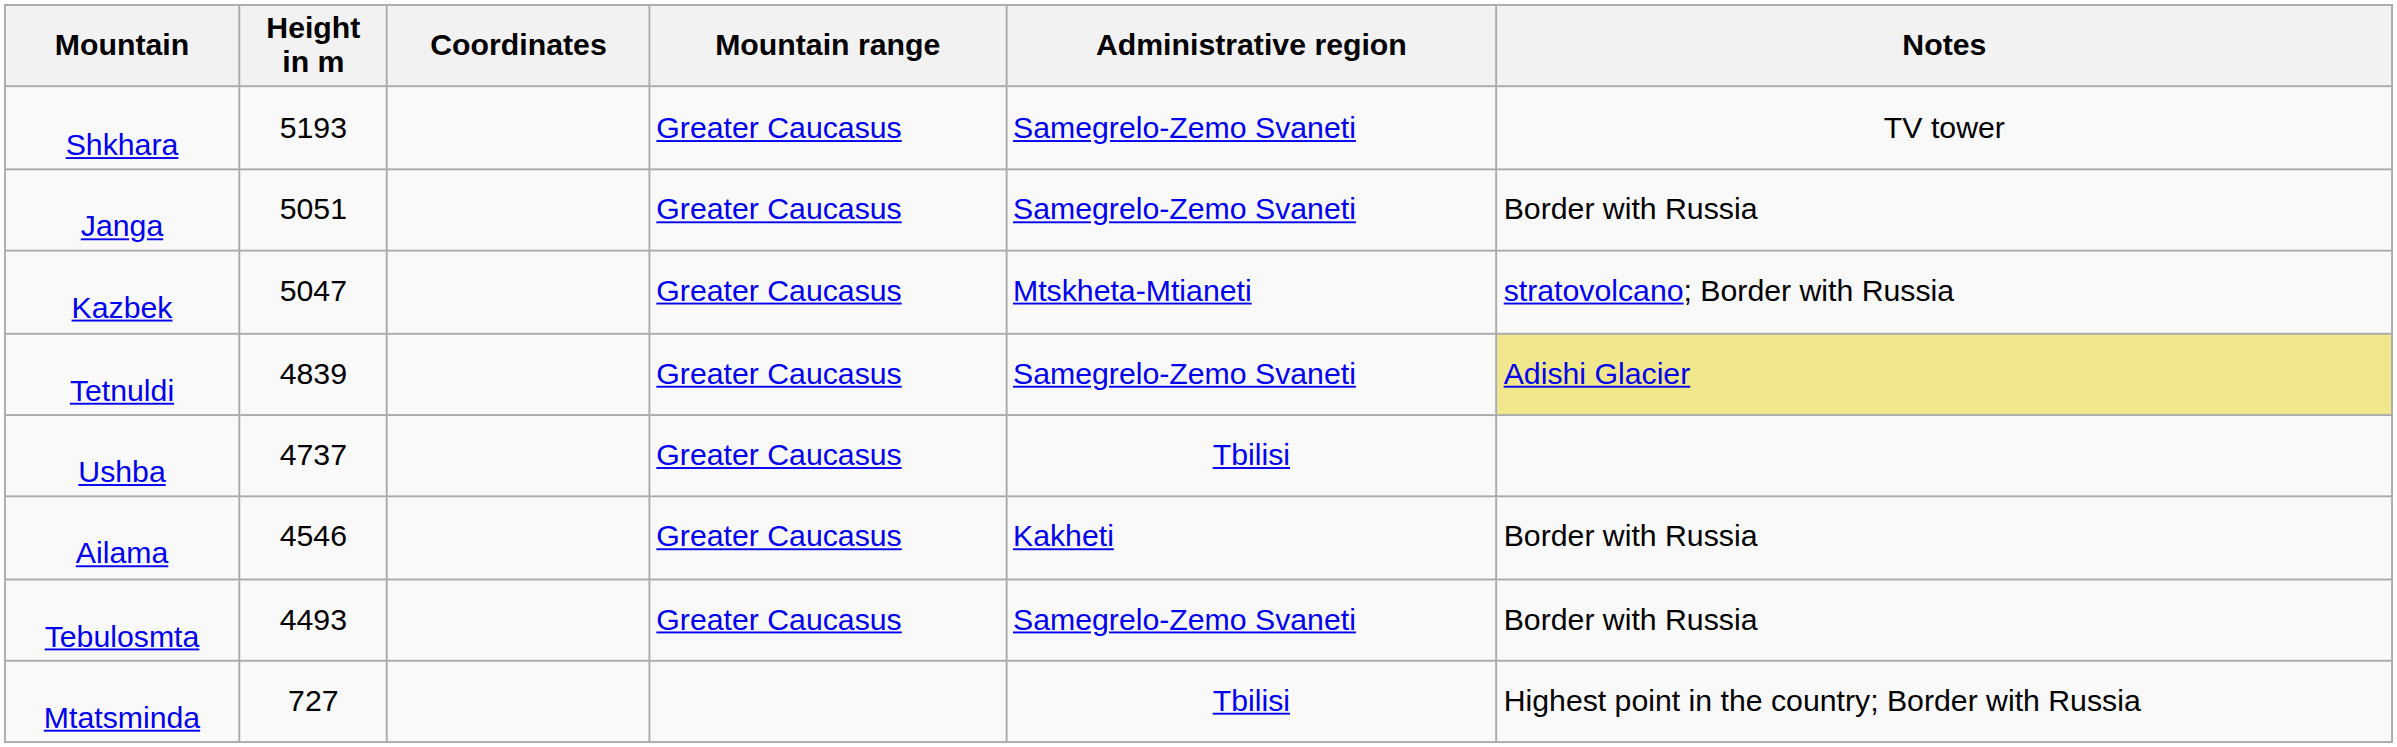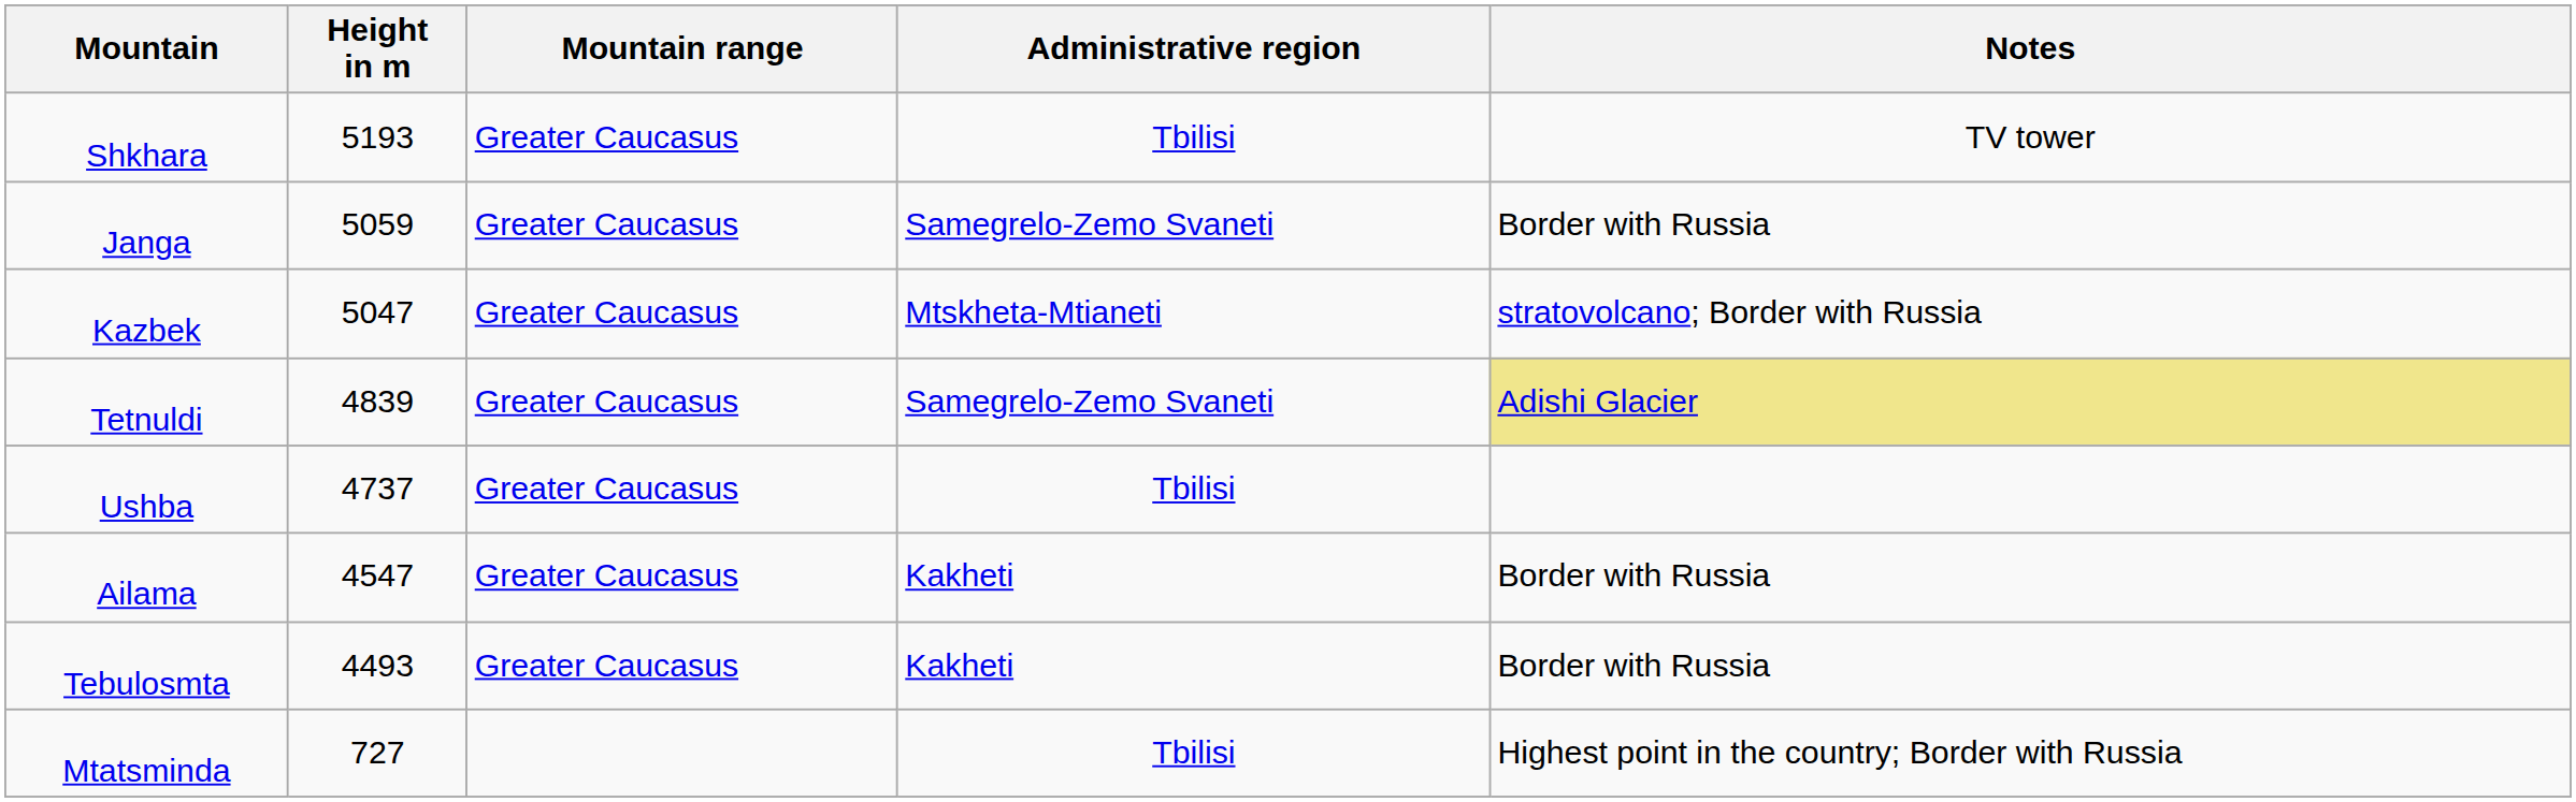- column: Coordinates
Shkhara | Administrative region: Samegrelo-Zemo Svaneti -> Tbilisi
Janga | Height in m: 5051 -> 5059
Ailama | Height in m: 4546 -> 4547
Tebulosmta | Administrative region: Samegrelo-Zemo Svaneti -> Kakheti
